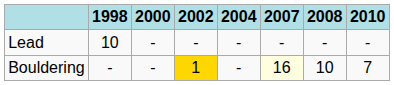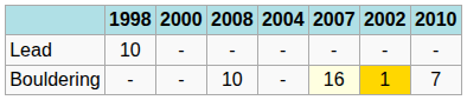columns swapped: 2002 <-> 2008
